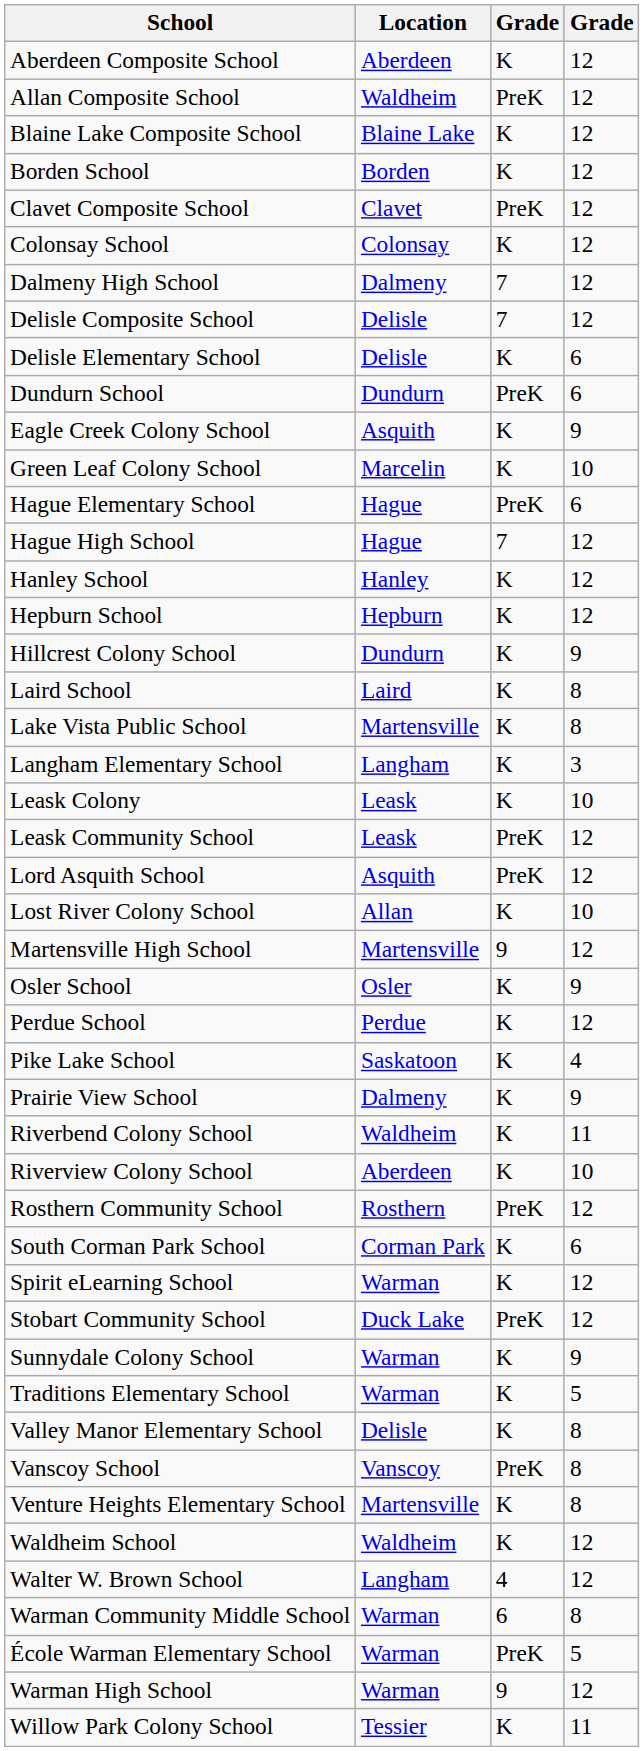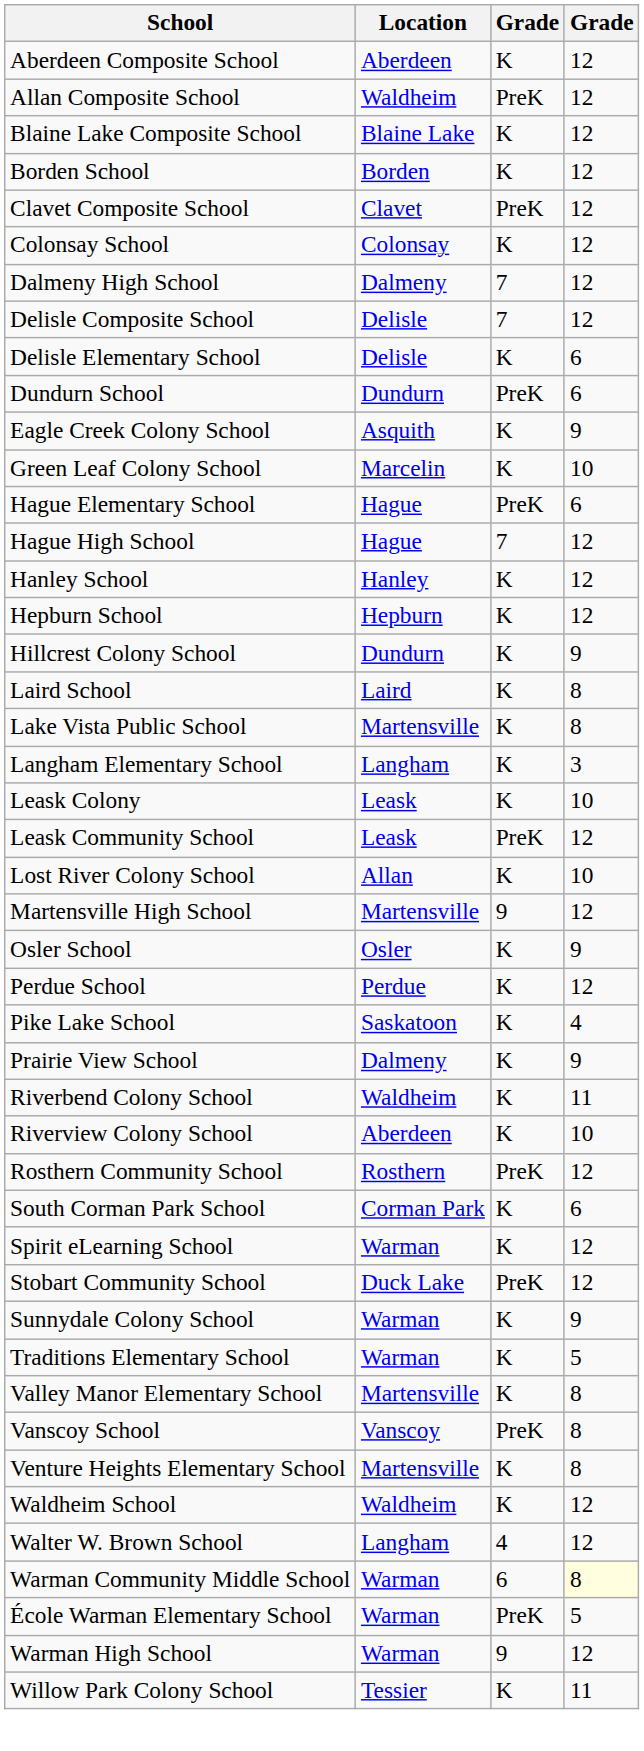- row: Lord Asquith School | Asquith | PreK | 12
Valley Manor Elementary School | Location: Delisle -> Martensville
Warman Community Middle School | column 4: no background -> lightyellow background
